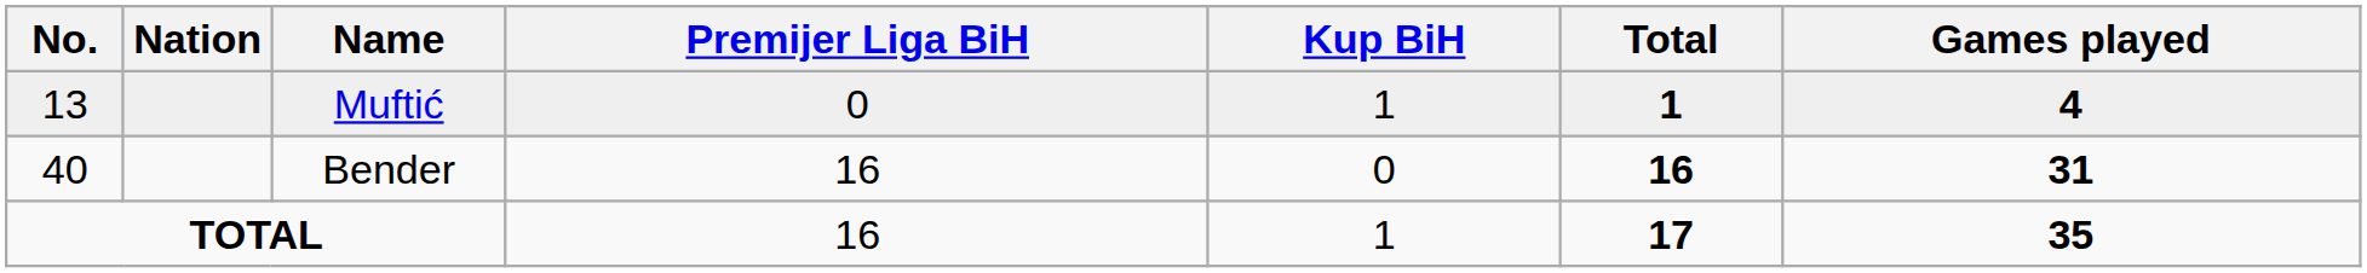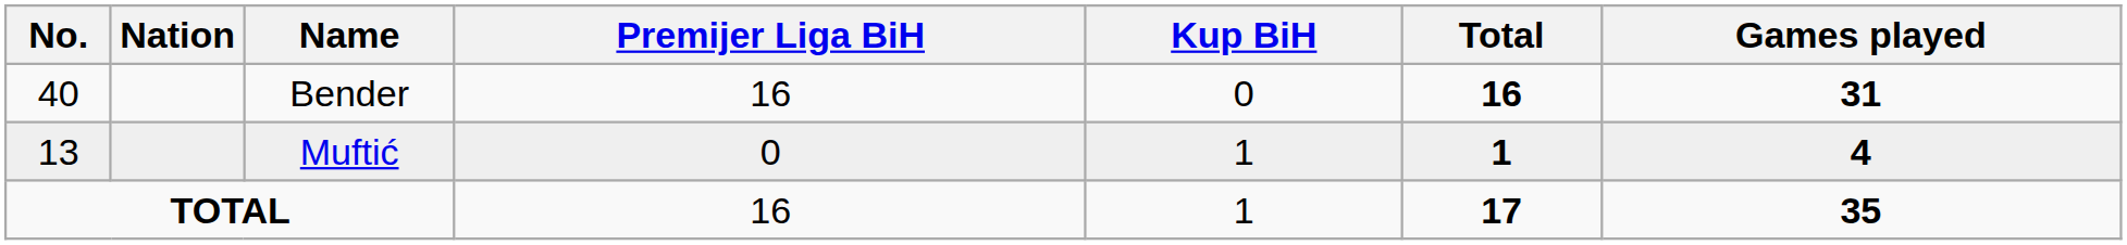rows swapped: Bender <-> Muftić
